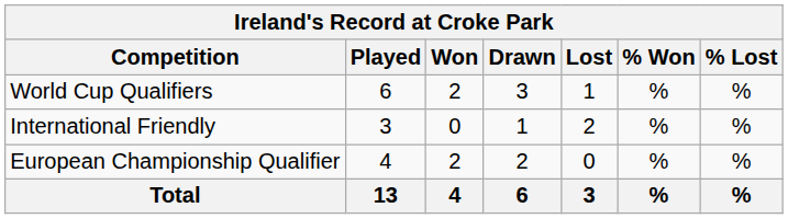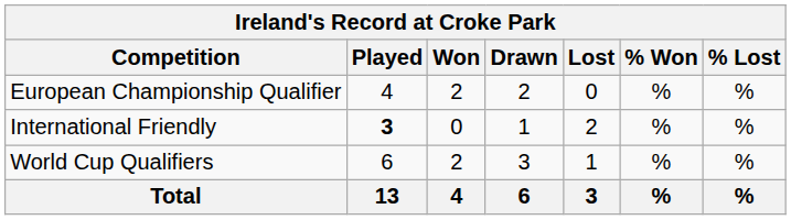rows swapped: European Championship Qualifier <-> World Cup Qualifiers
International Friendly | Played: normal -> bold
